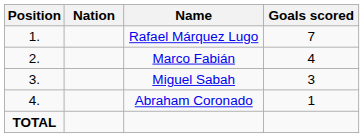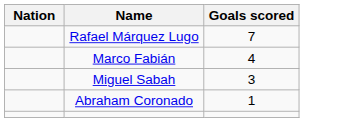- column: Position | 1. | 2. | 3. | 4. | TOTAL
